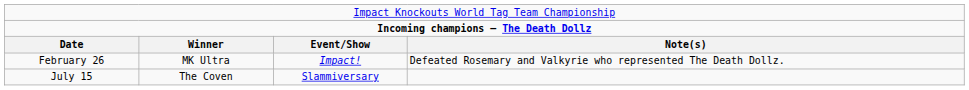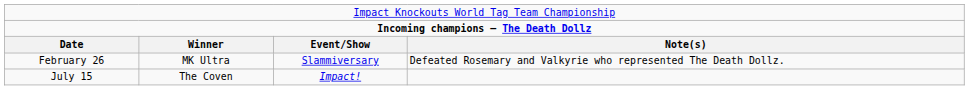February 26 | column 3: Impact! -> Slammiversary
July 15 | column 3: Slammiversary -> Impact!
